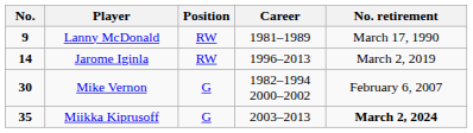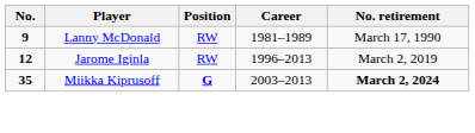Jarome Iginla | No.: 14 -> 12
- row: 30 | Mike Vernon | G | 1982–1994 2000–2002 | February 6, 2007
Miikka Kiprusoff | Position: normal -> bold
